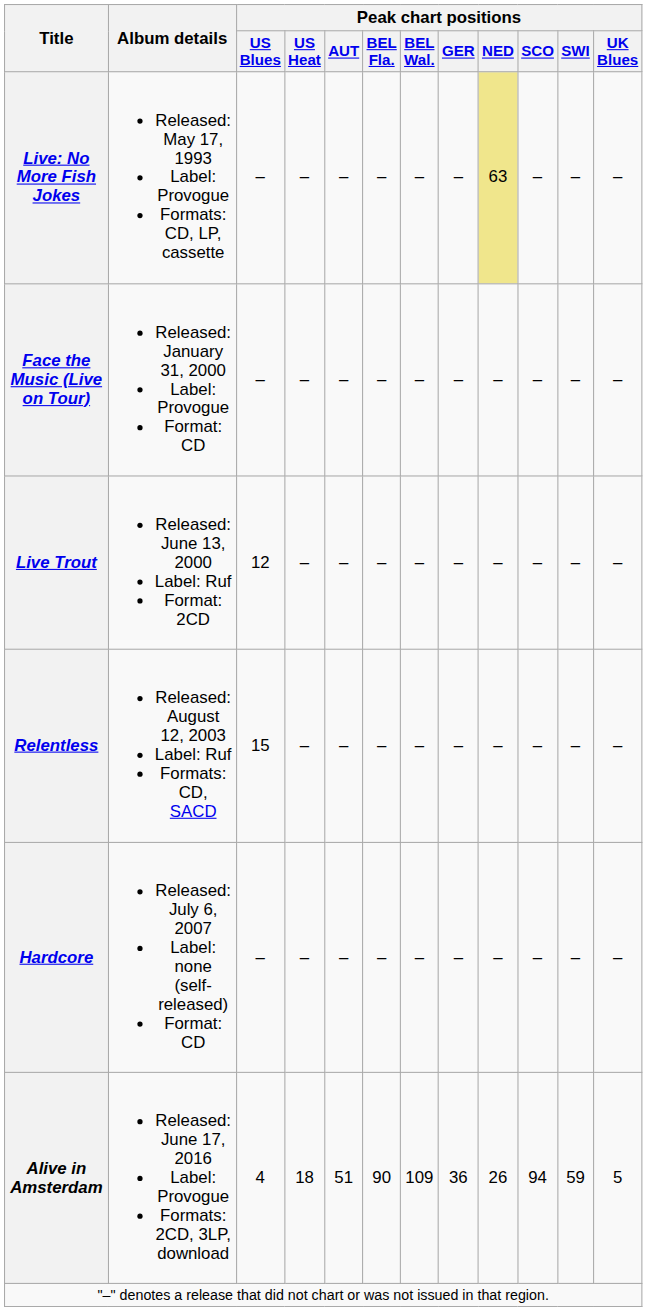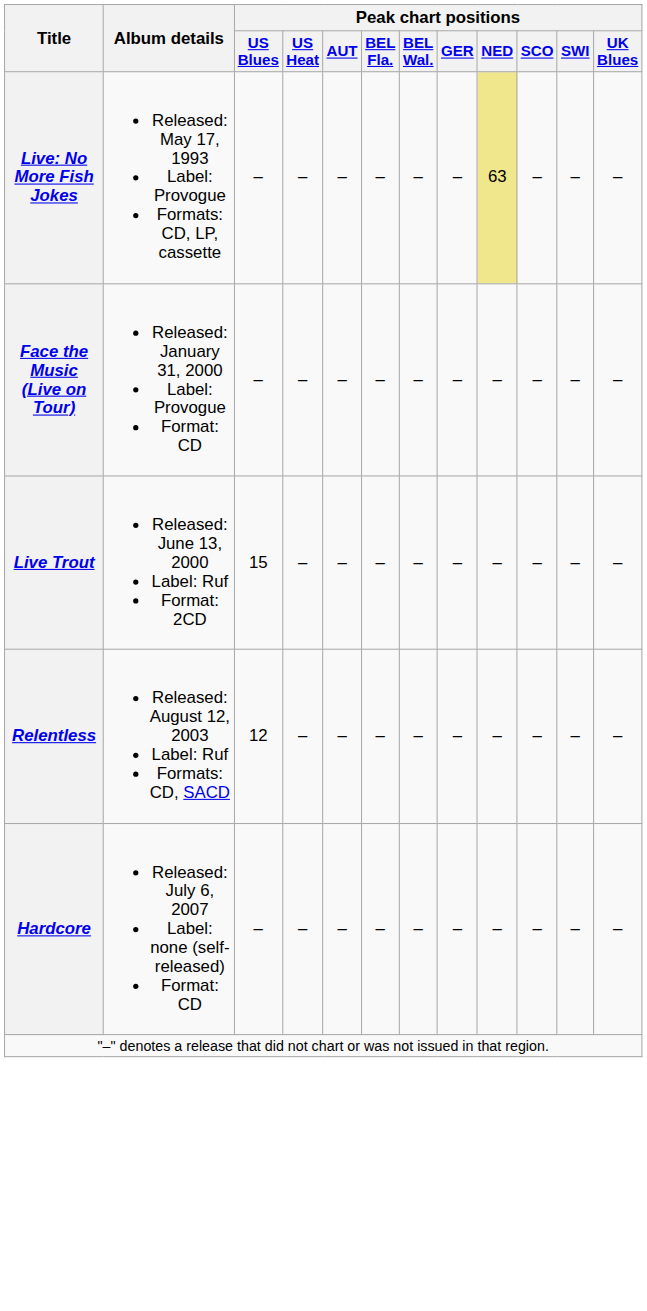Live Trout | Peak chart positions / US Blues: 12 -> 15
Relentless | Peak chart positions / US Blues: 15 -> 12
- row: Alive in Amsterdam | Released: June 17, 2016 Label: Provogue Formats: 2CD, 3LP, download | 4 | 18 | 51 | 90 | 109 | 36 | 26 | 94 | 59 | 5
